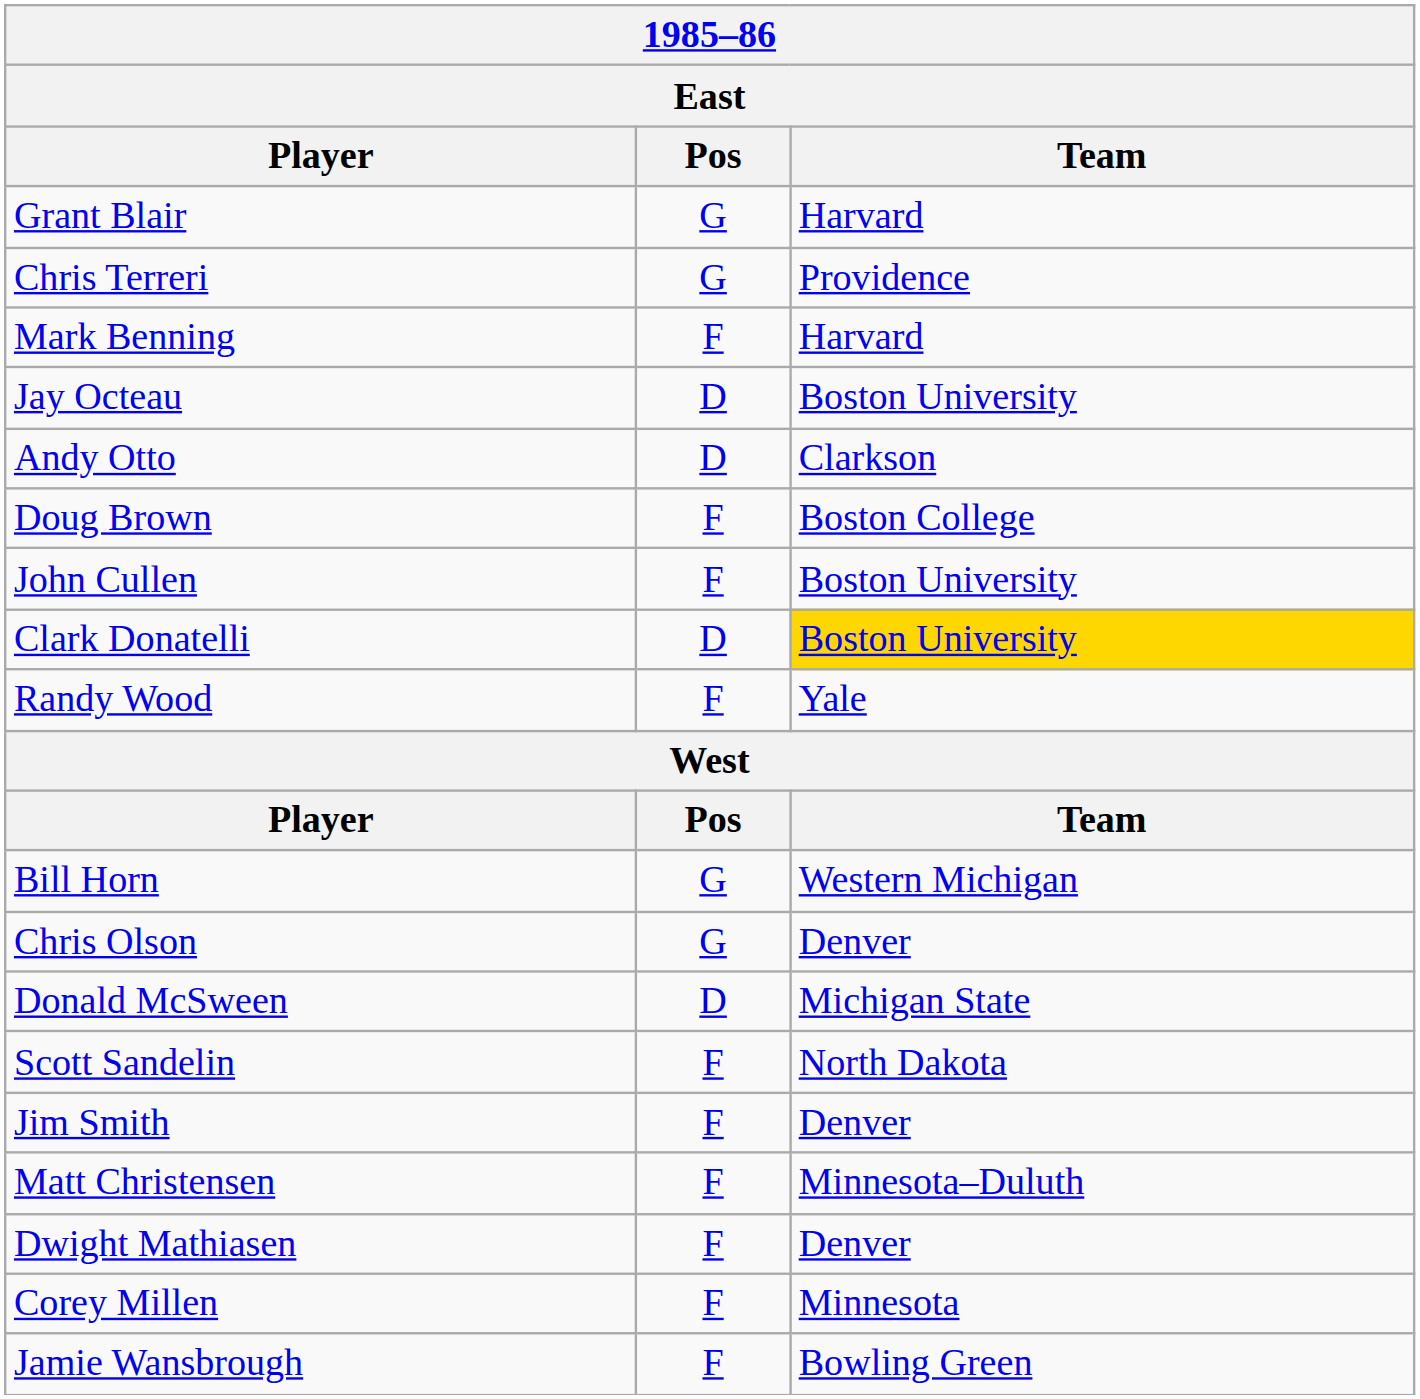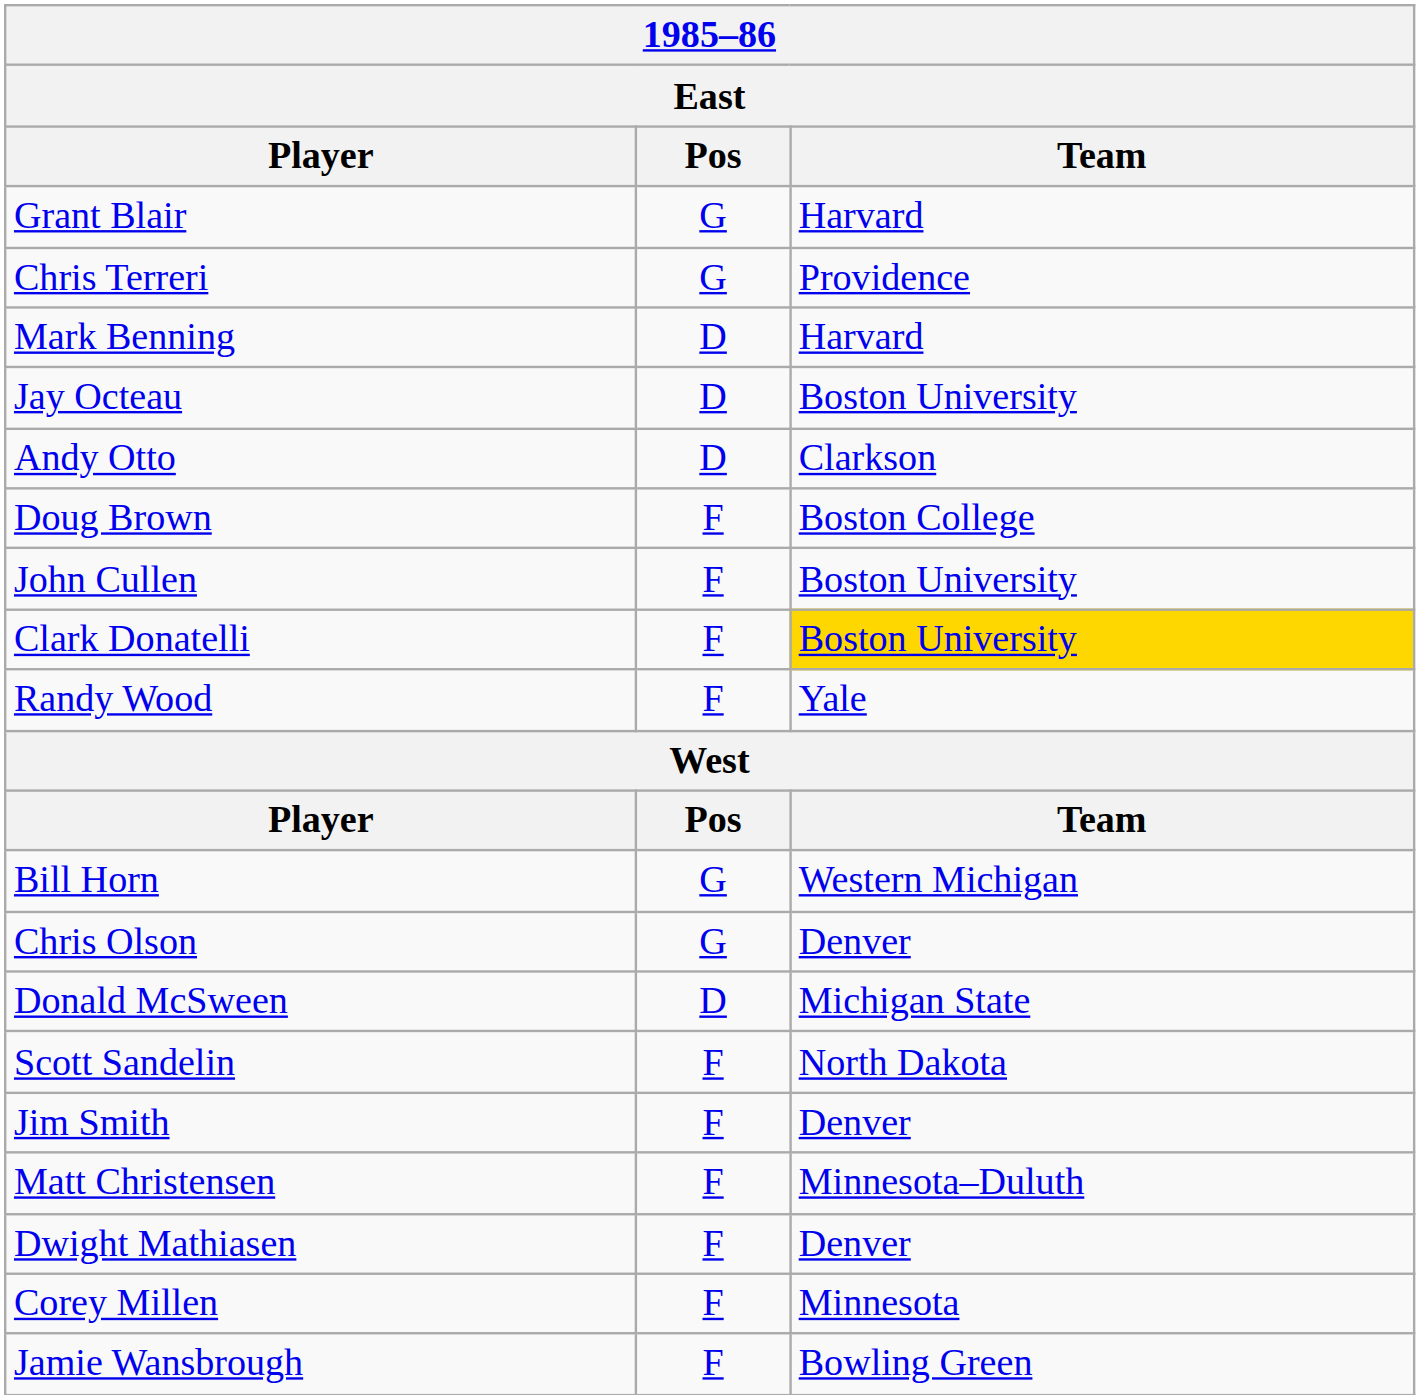Mark Benning | Pos: F -> D
Clark Donatelli | Pos: D -> F
